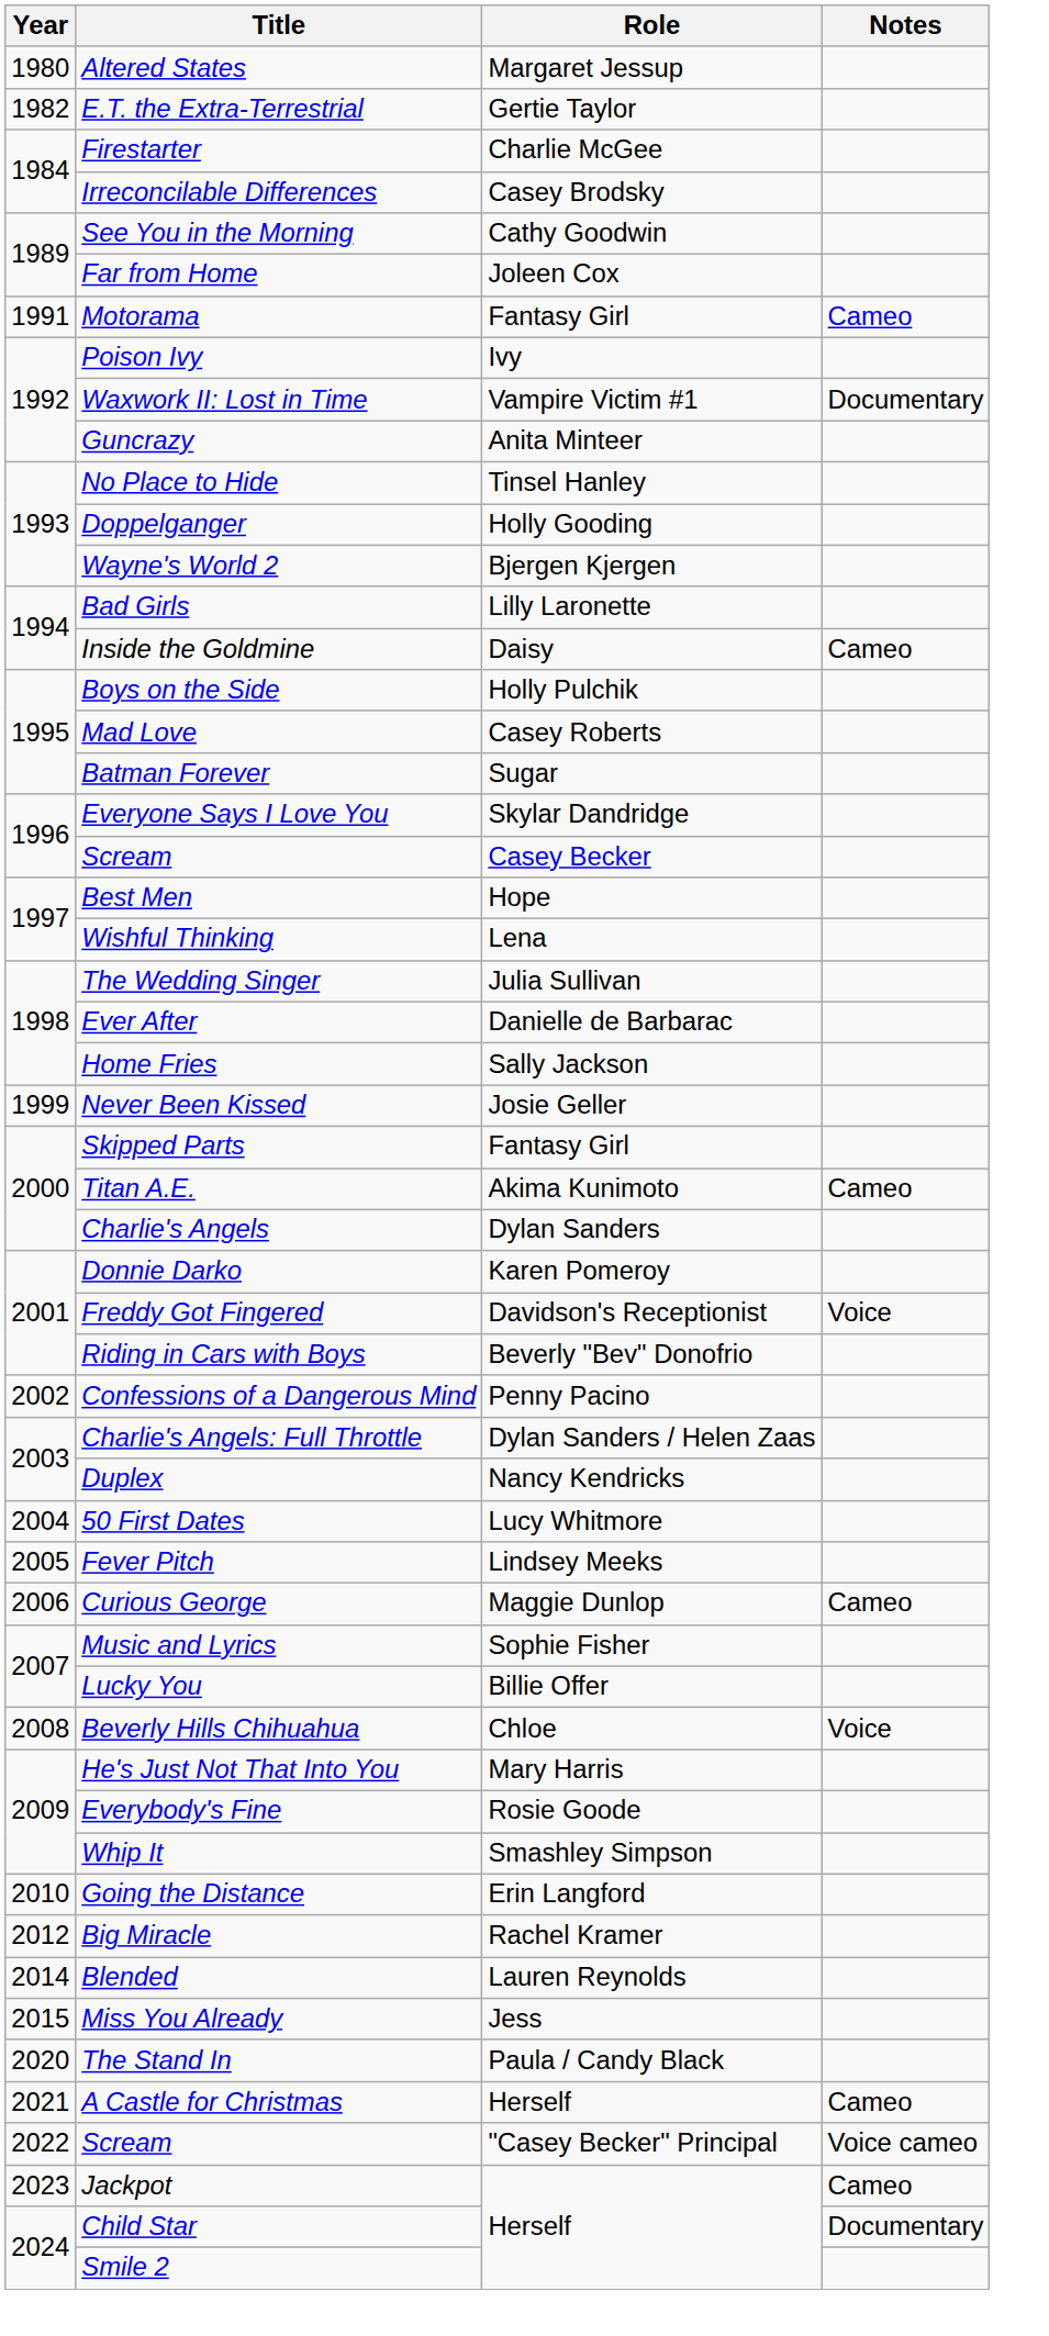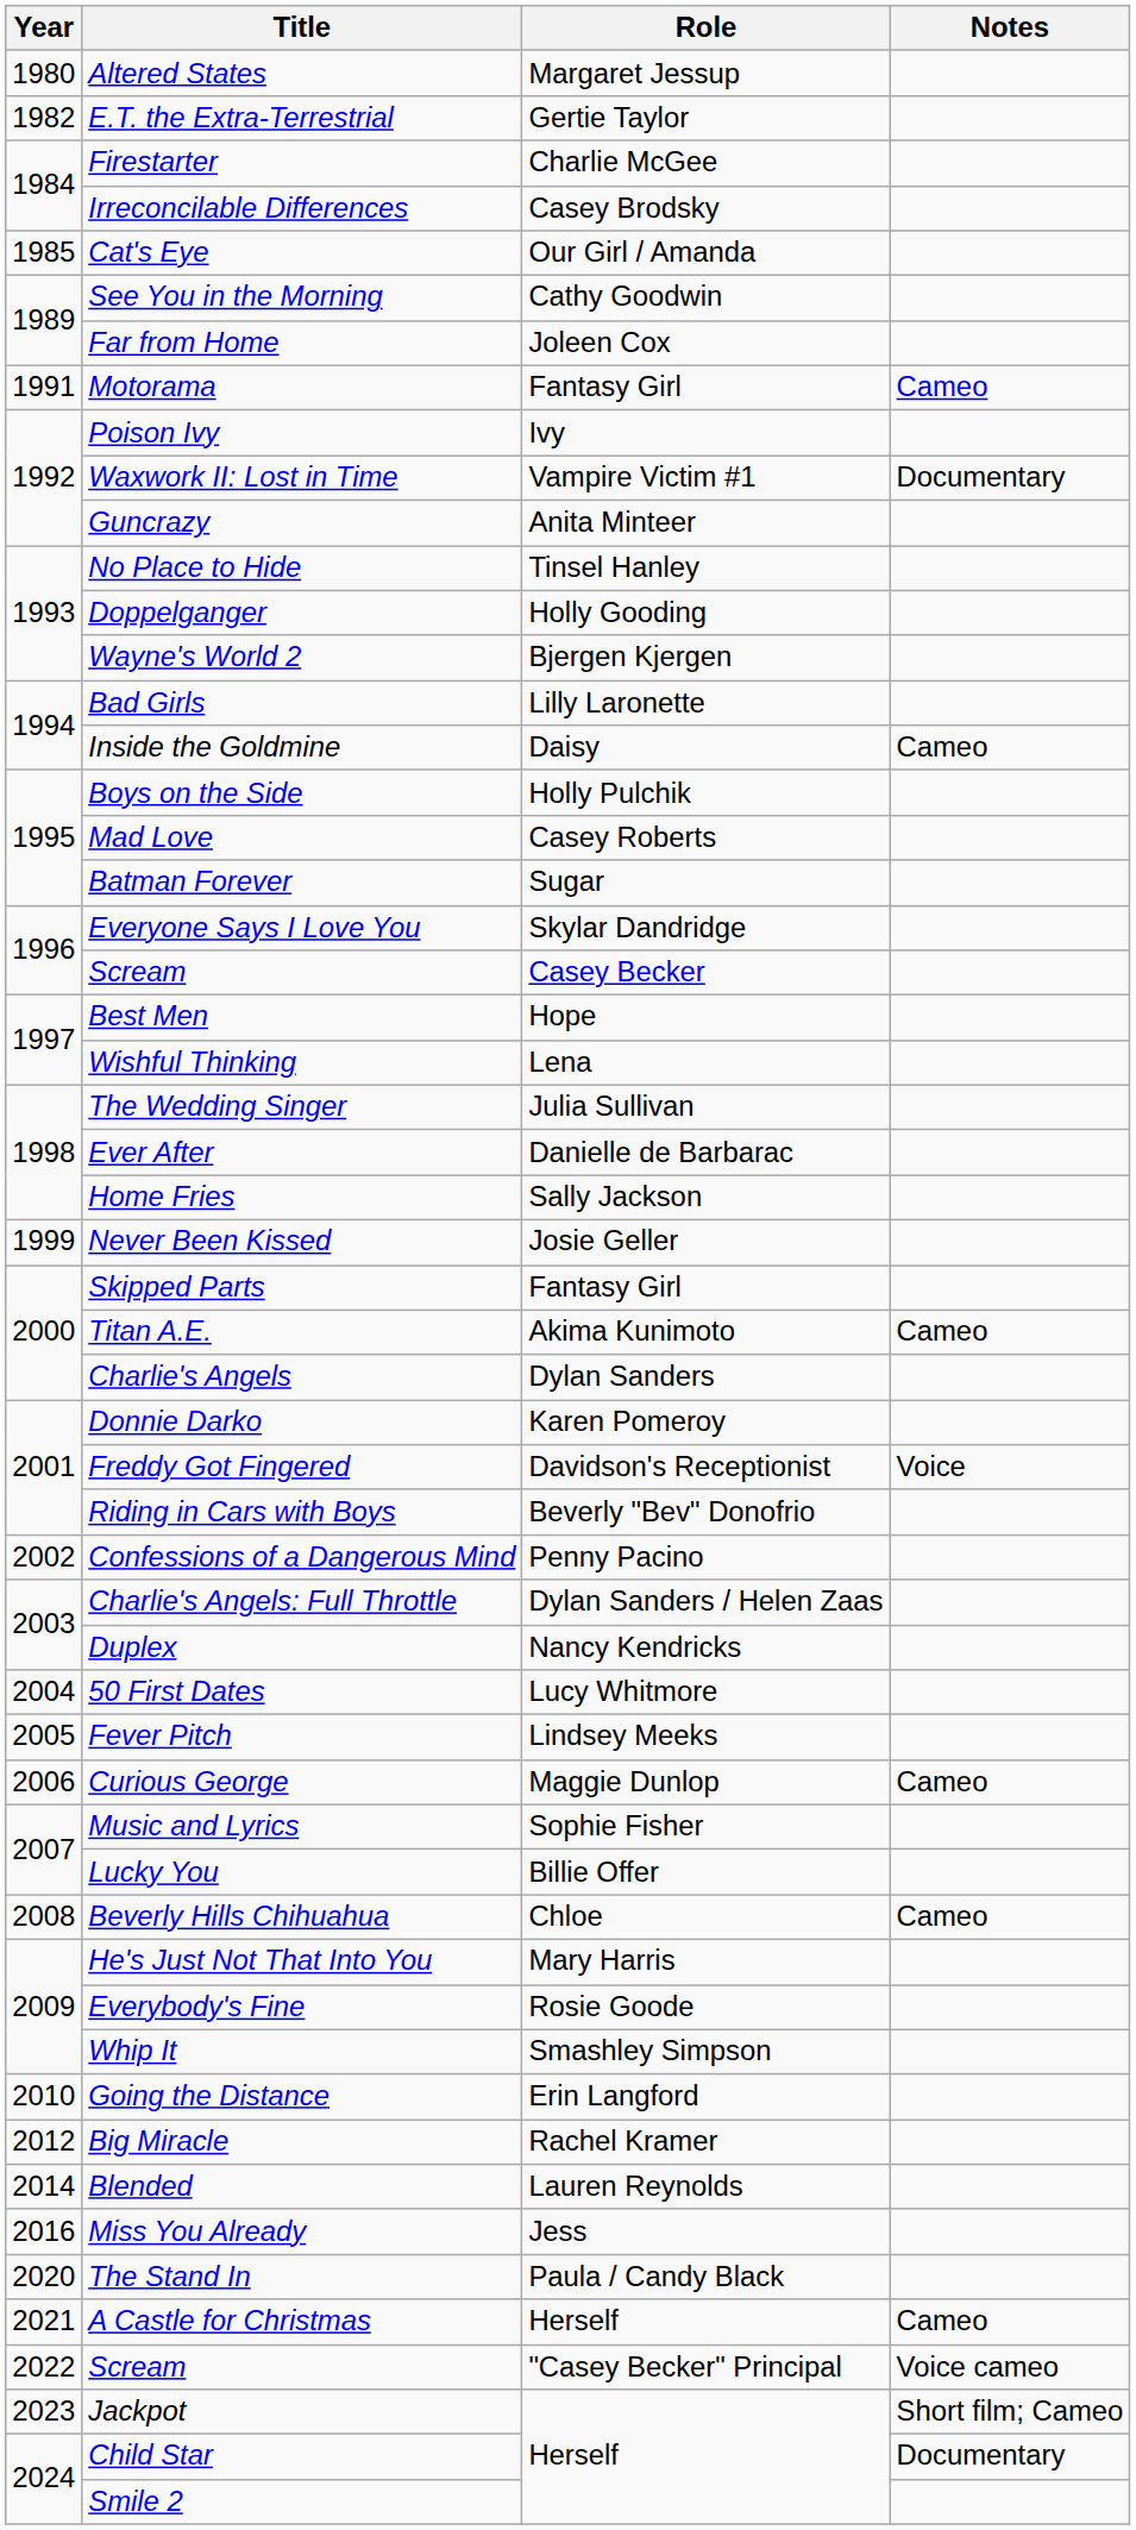+ row: 1985 | Cat's Eye | Our Girl / Amanda
Beverly Hills Chihuahua | Notes: Voice -> Cameo
Miss You Already | Year: 2015 -> 2016
Jackpot | Notes: Cameo -> Short film; Cameo
